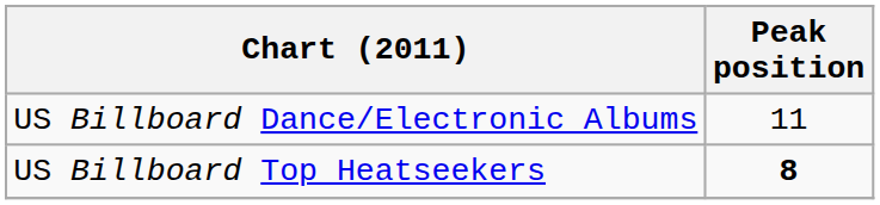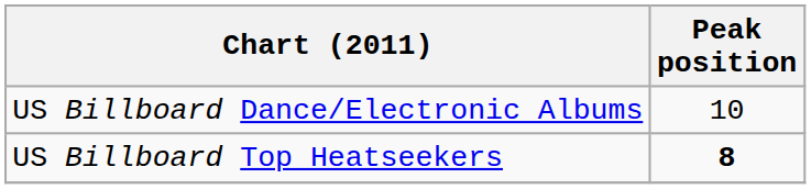US Billboard Dance/Electronic Albums | Peak position: 11 -> 10
